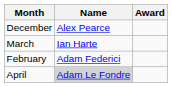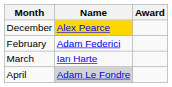December | Name: no background -> gold background
rows swapped: February <-> March
